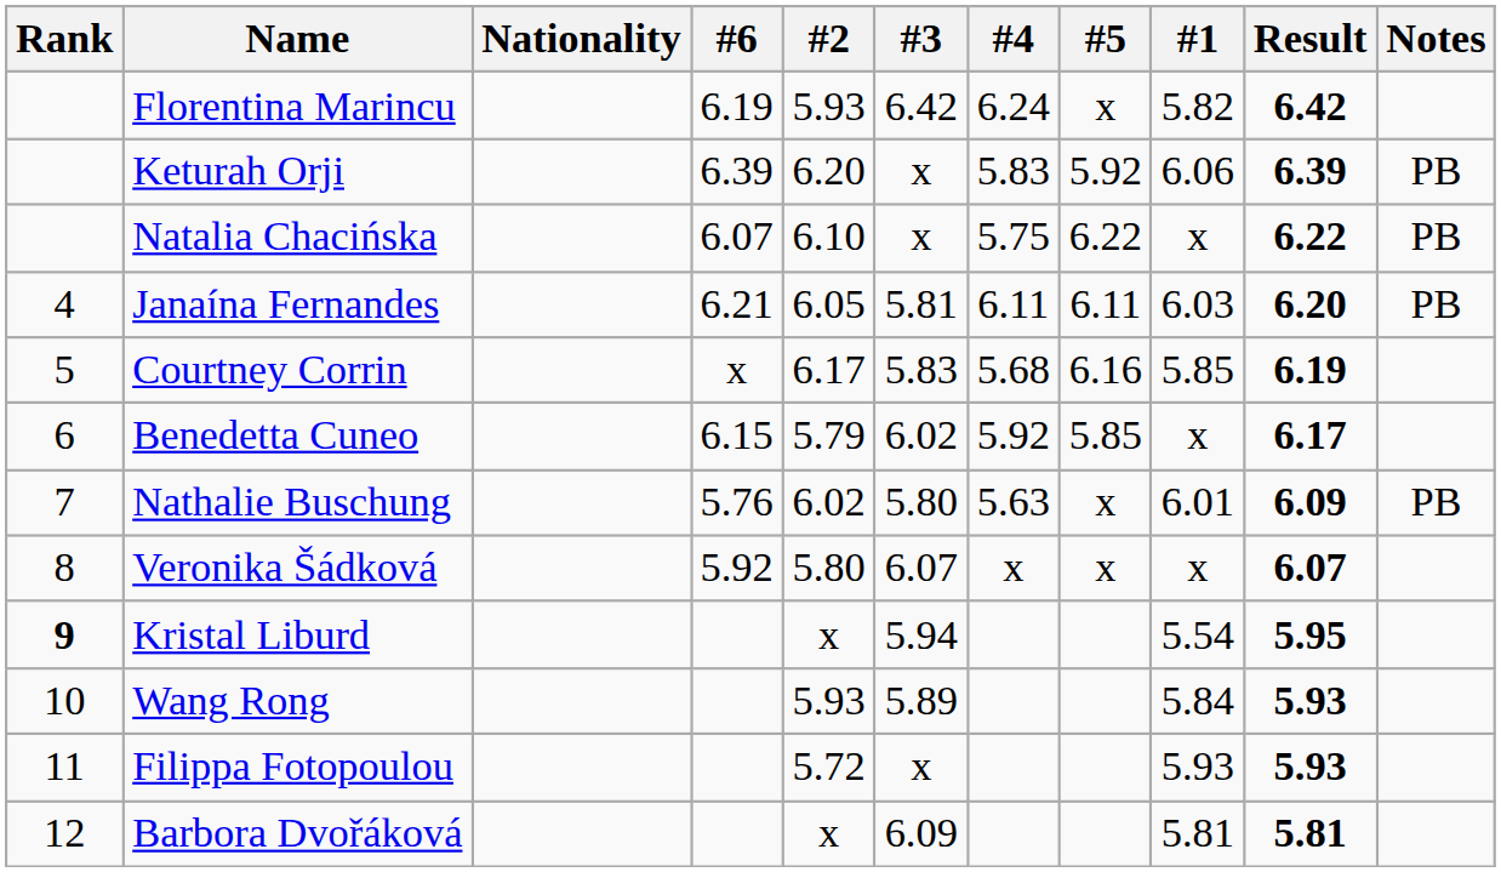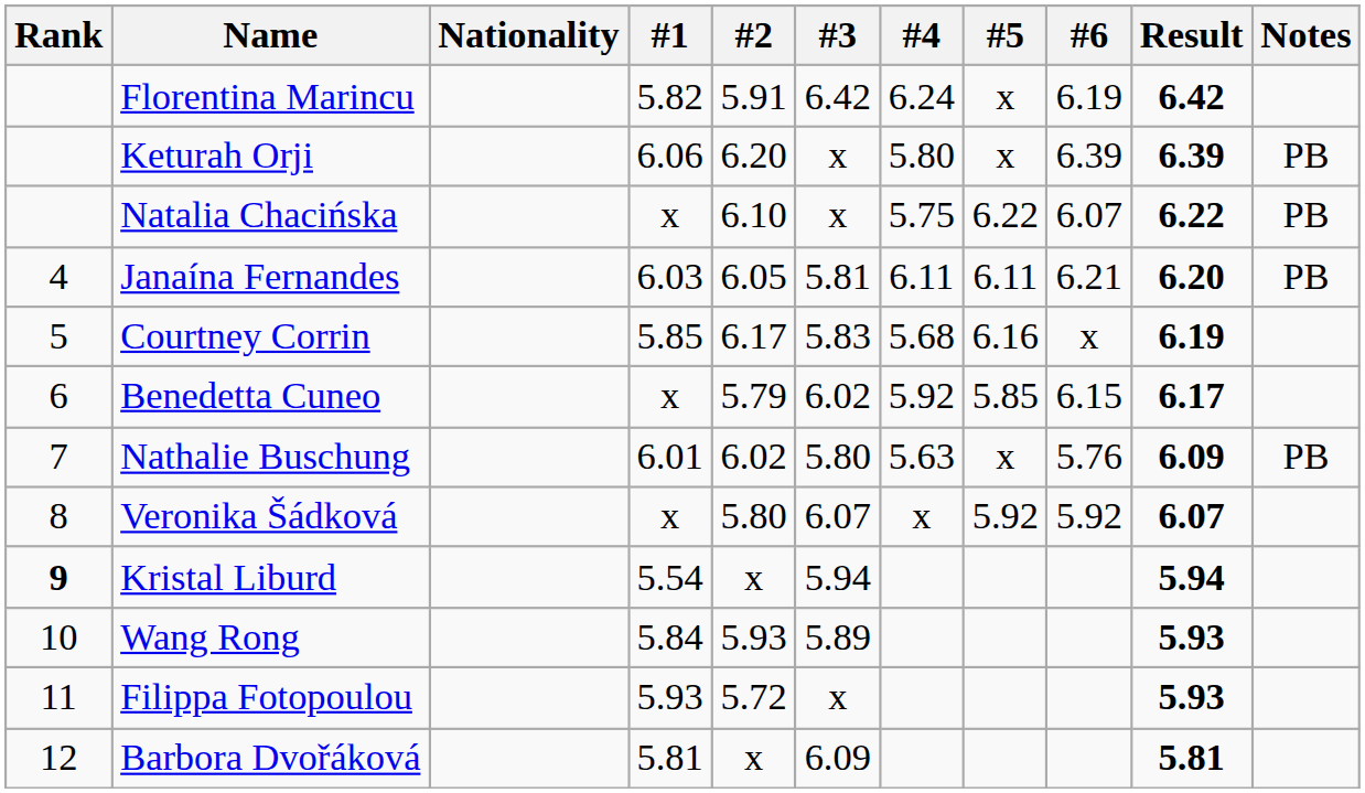columns swapped: #1 <-> #6
Florentina Marincu | #2: 5.93 -> 5.91
Keturah Orji | #4: 5.83 -> 5.80
Keturah Orji | #5: 5.92 -> x
Veronika Šádková | #5: x -> 5.92
Kristal Liburd | Result: 5.95 -> 5.94
